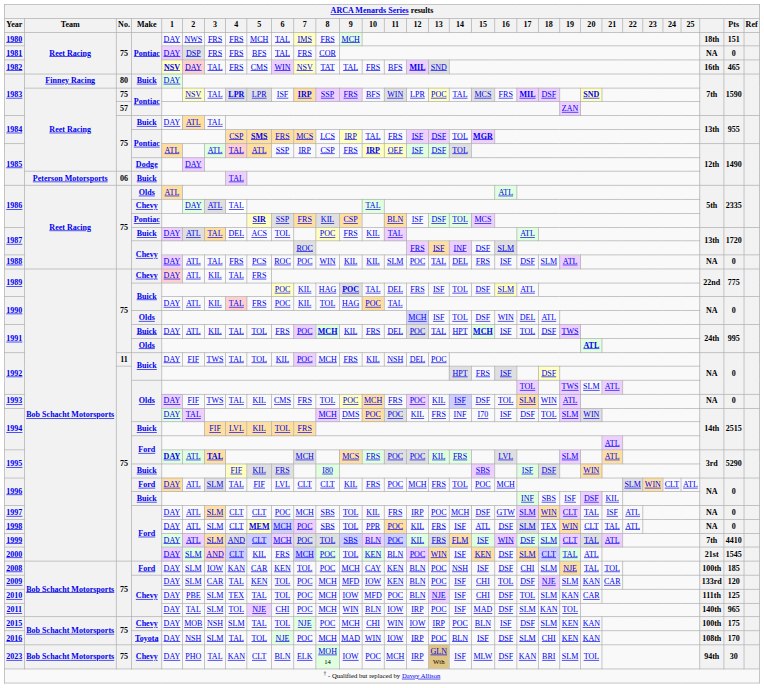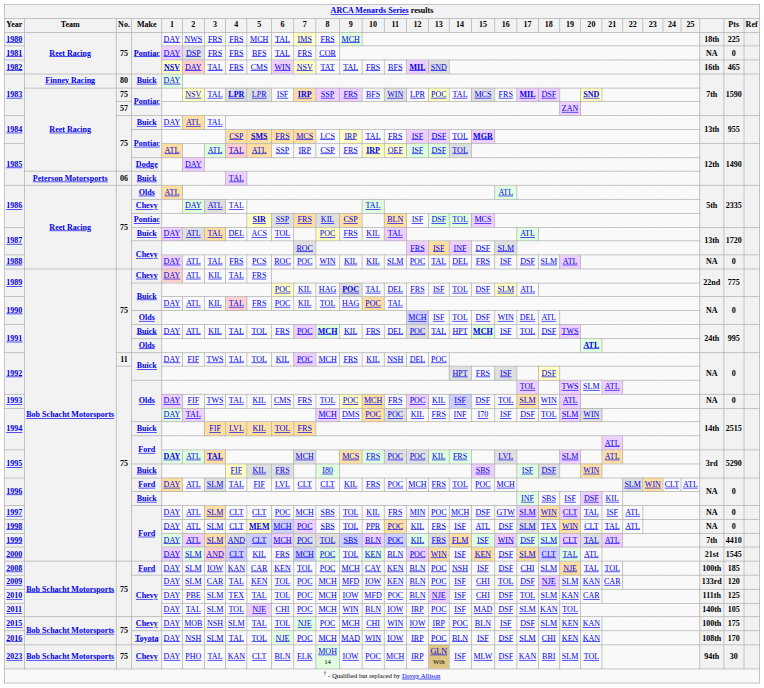1980 | Pts: 151 -> 225
1997 | 12: IRP -> MIN
2011 | Pts: 965 -> 105
